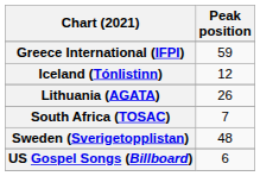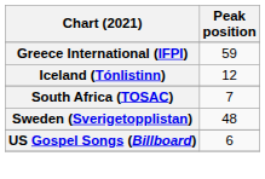- row: Lithuania (AGATA) | 26
